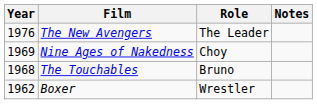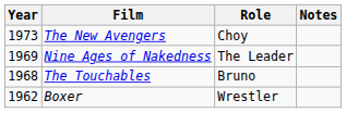The New Avengers | Year: 1976 -> 1973
The New Avengers | Role: The Leader -> Choy
Nine Ages of Nakedness | Role: Choy -> The Leader
